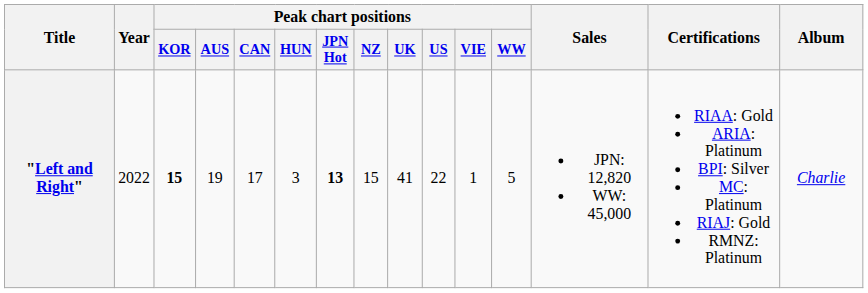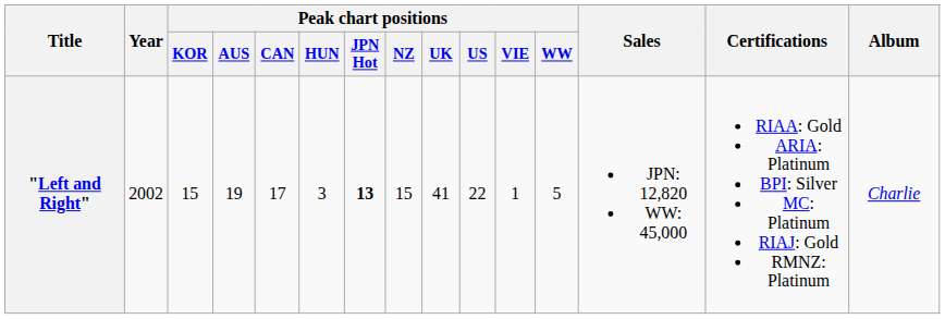"Left and Right" | Year: 2022 -> 2002
"Left and Right" | Peak chart positions / KOR: bold -> normal
